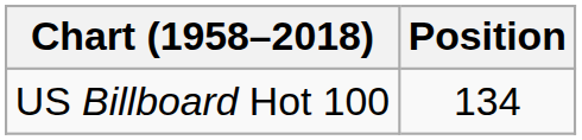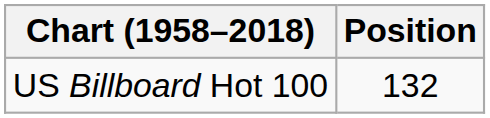US Billboard Hot 100 | Position: 134 -> 132
